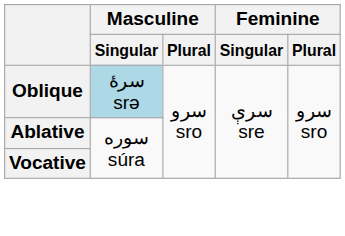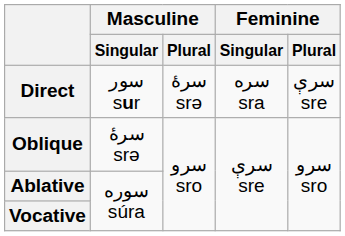+ row: Direct | سور sur | سرۀ srə | سره sra | سرې sre
Oblique | Masculine / Singular: lightblue background -> no background
